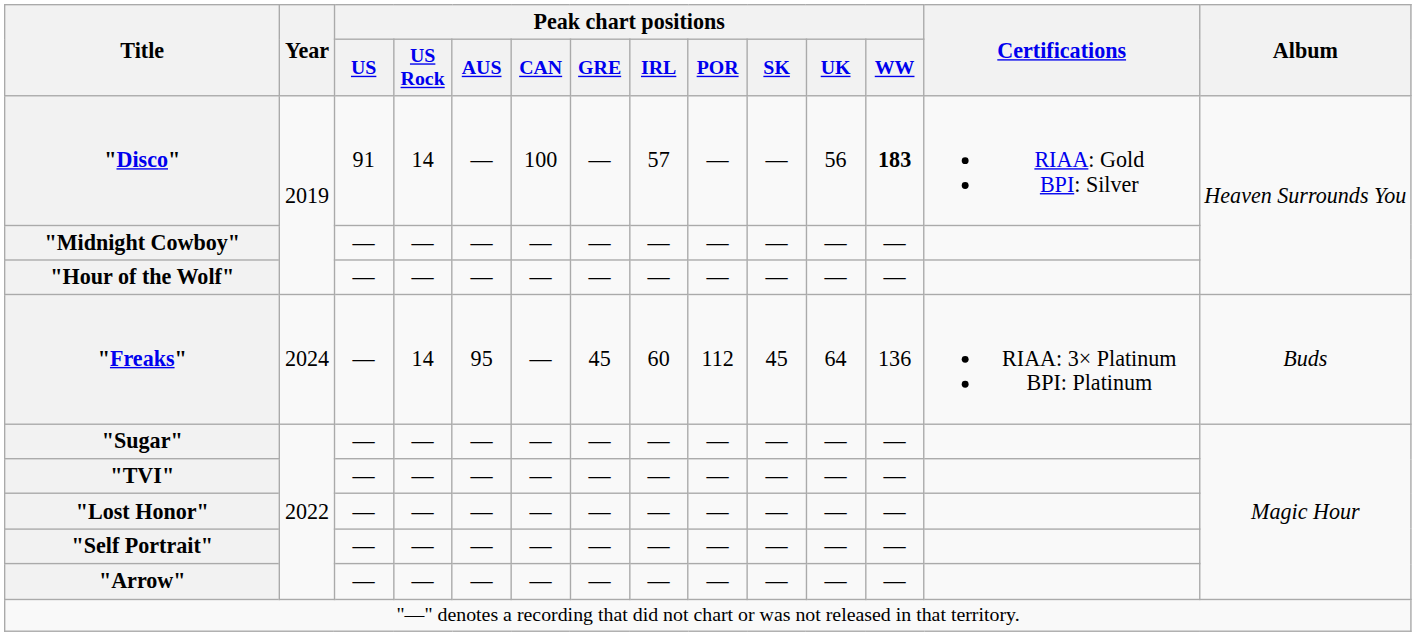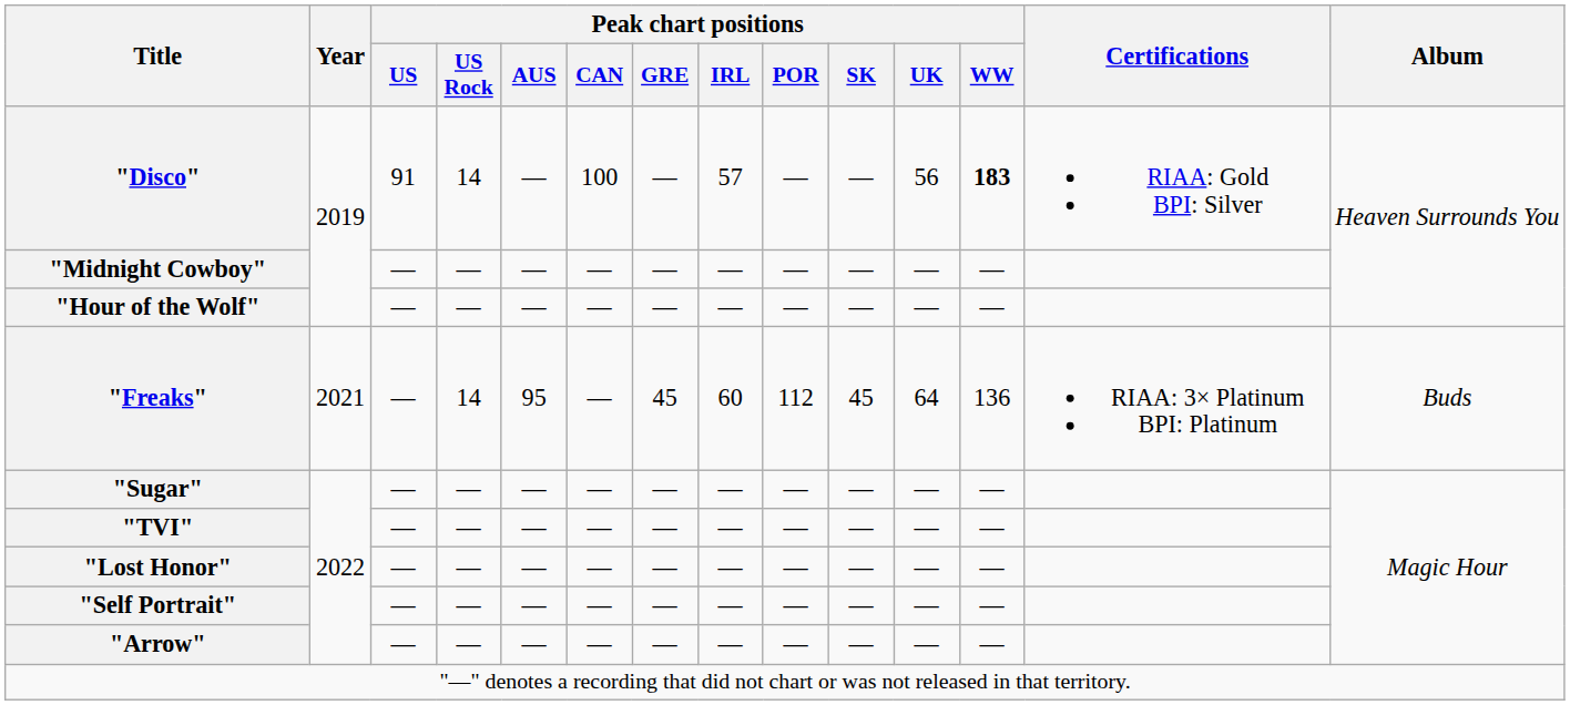"Freaks" | Year: 2024 -> 2021
